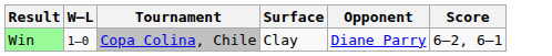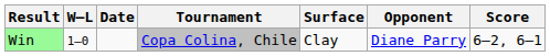+ column: Date
